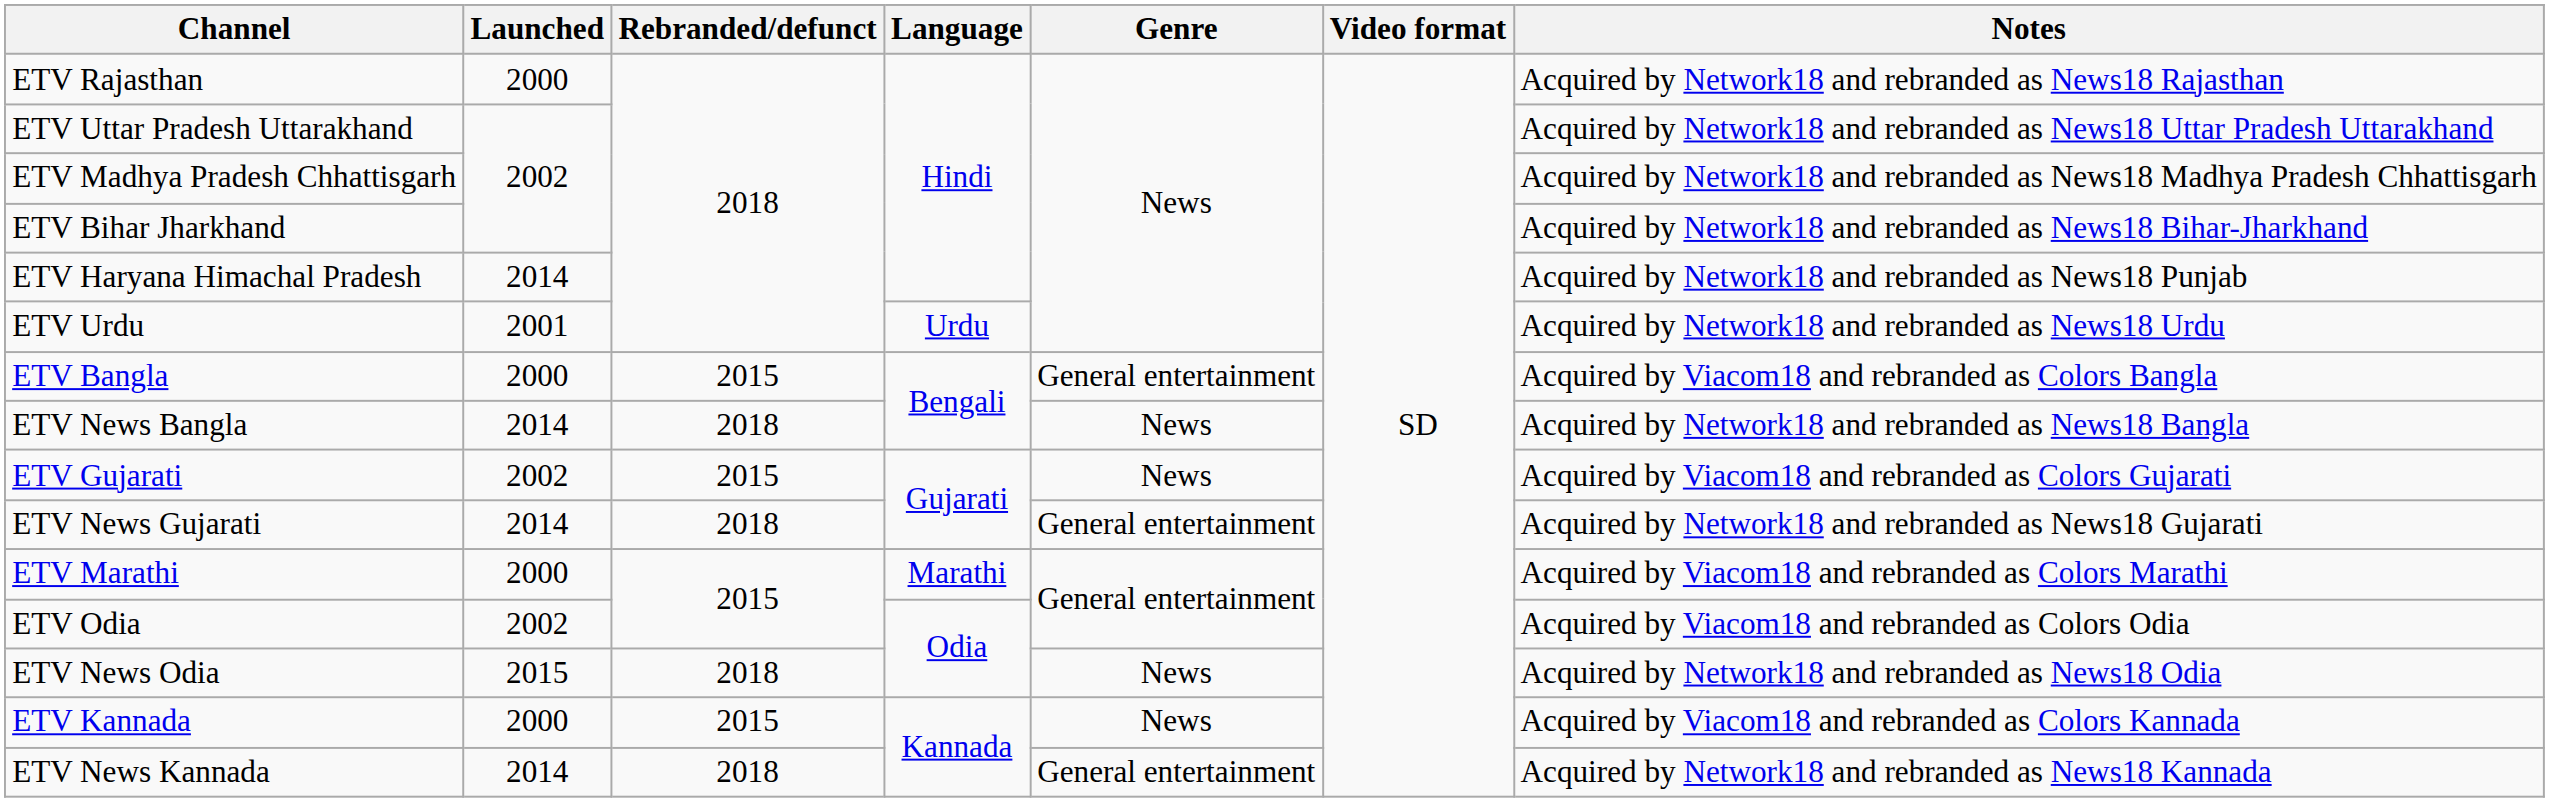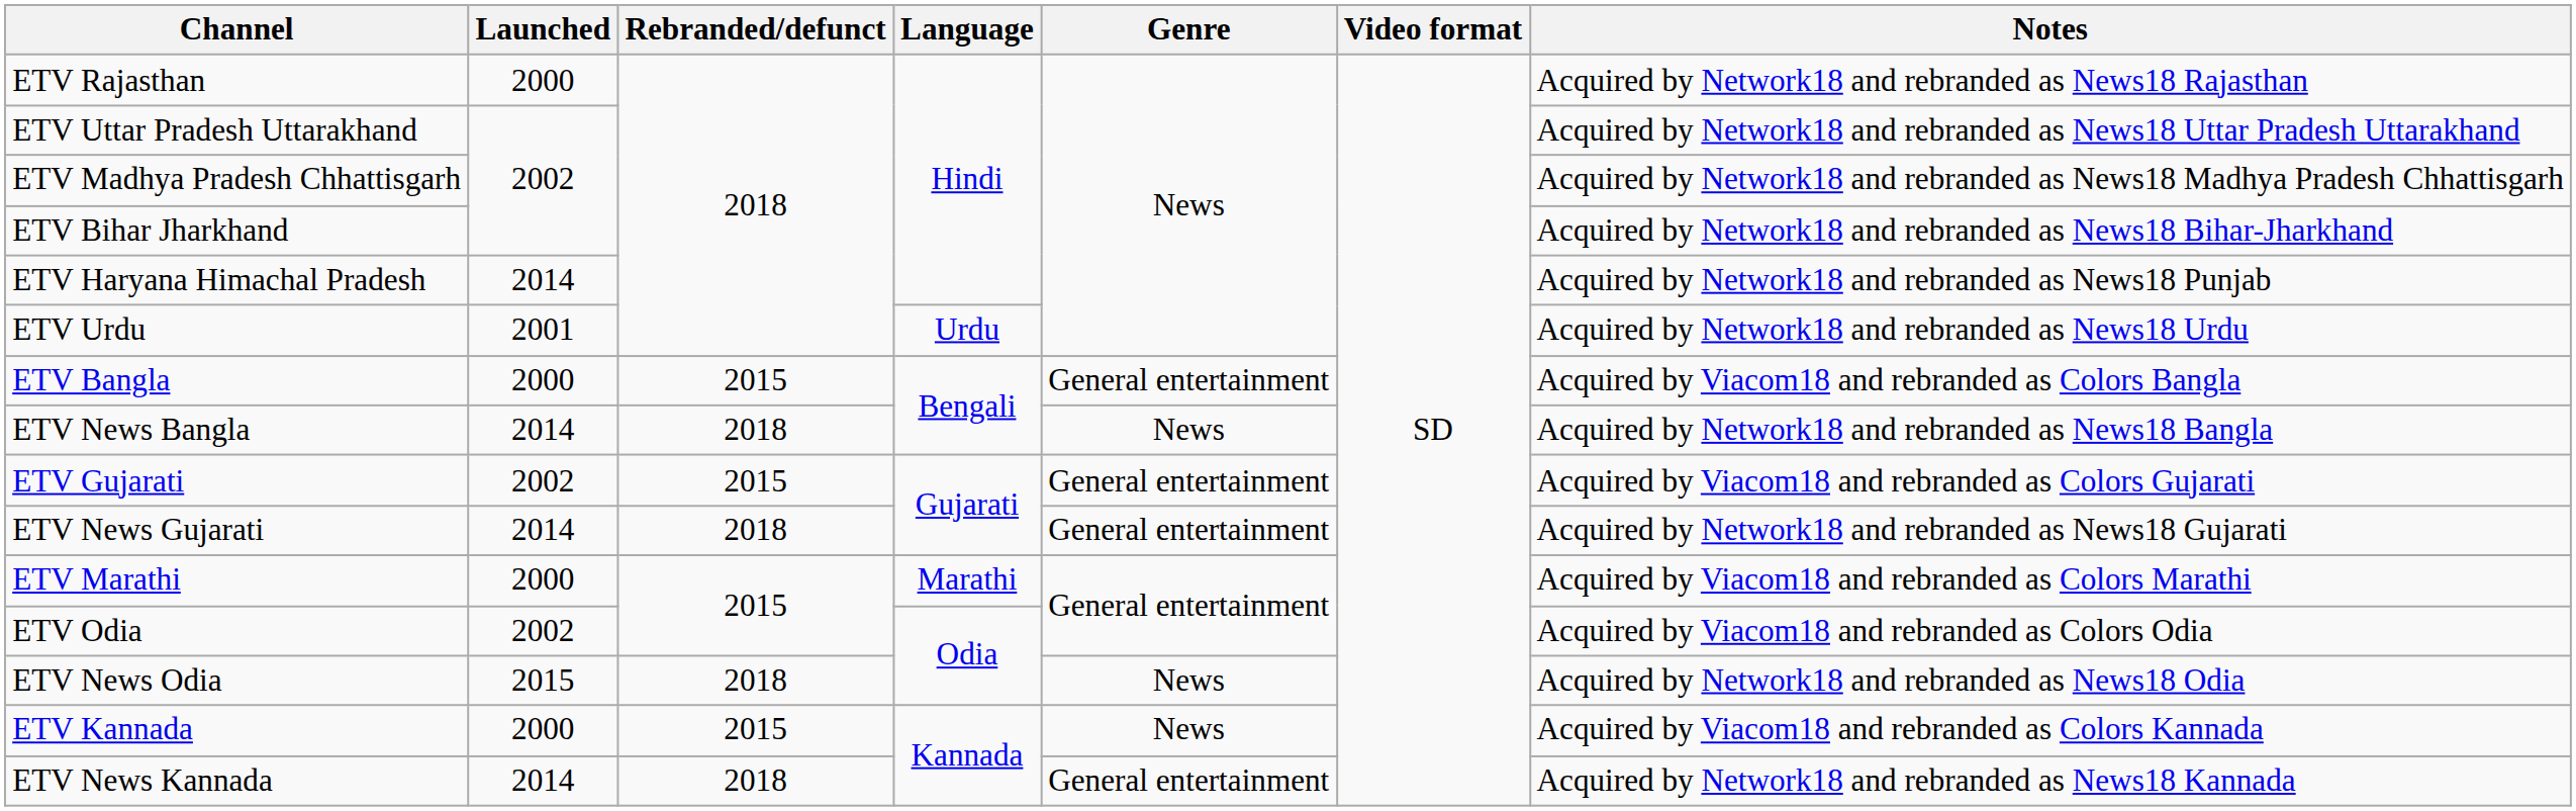ETV Gujarati | Genre: News -> General entertainment
